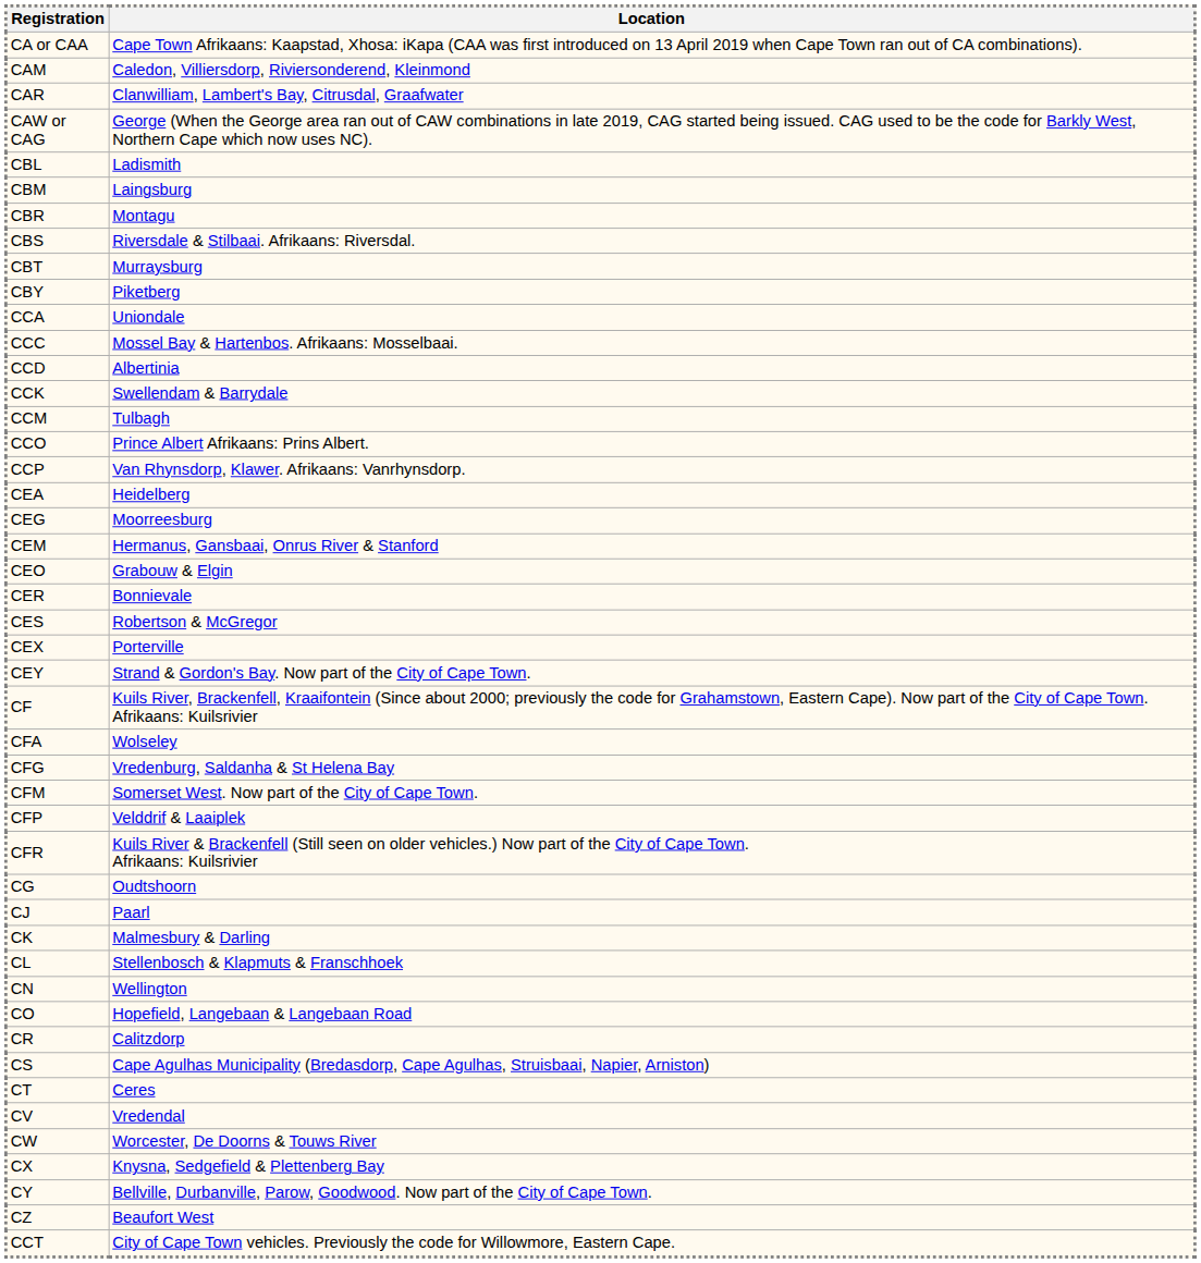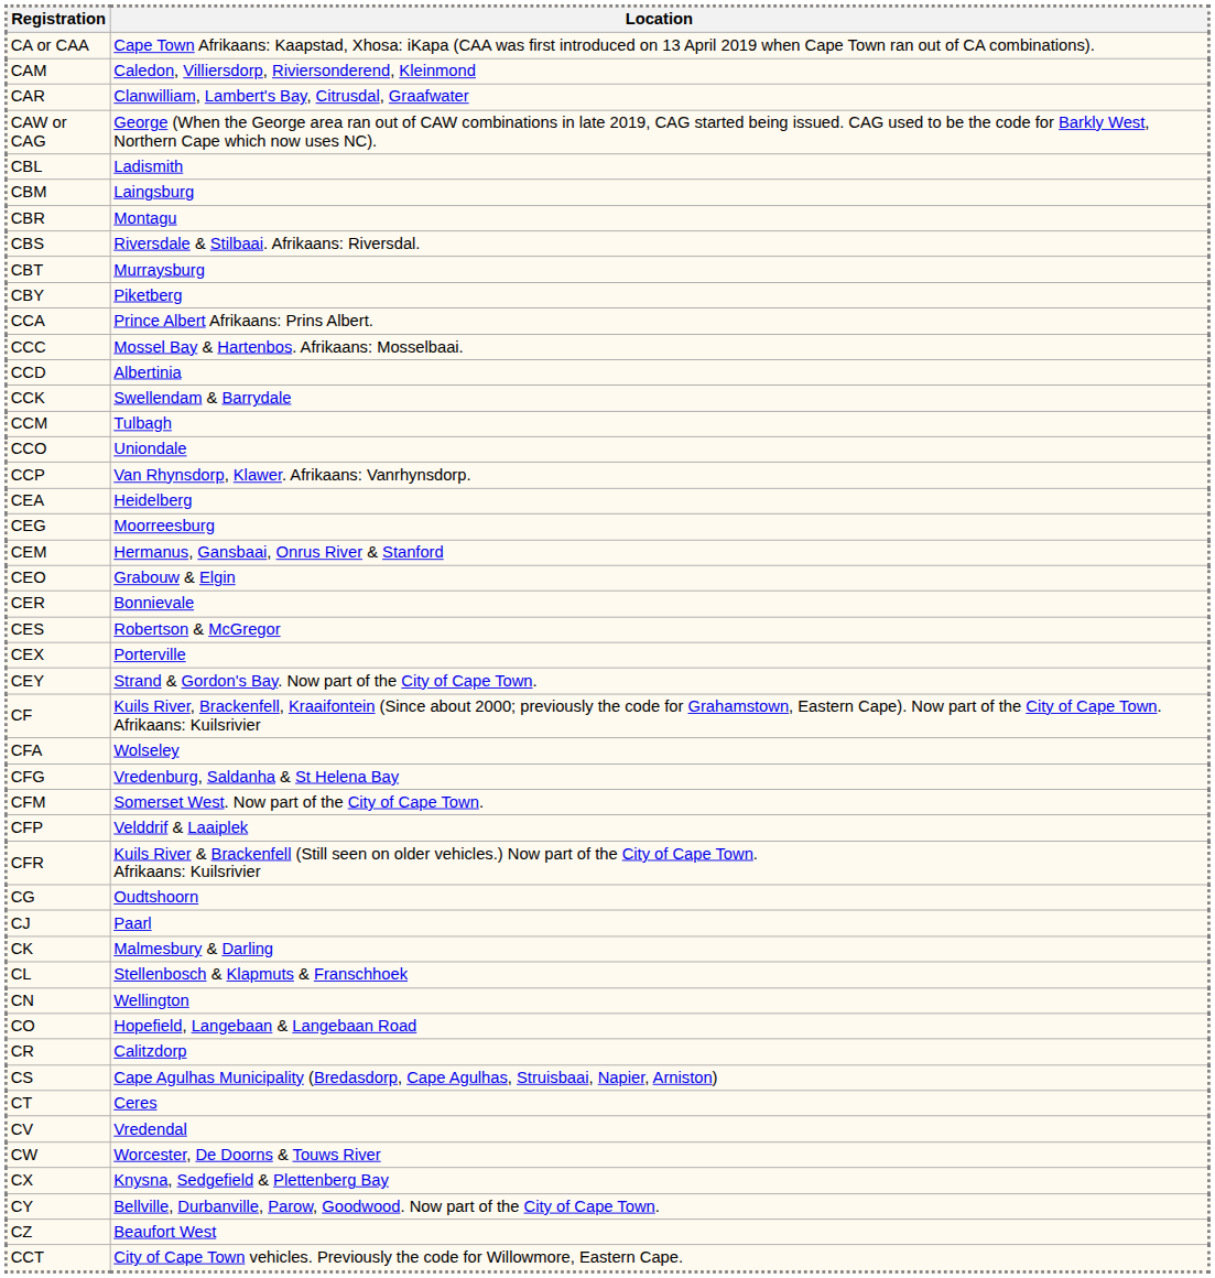CCA | Location: Uniondale -> Prince Albert Afrikaans: Prins Albert.
CCO | Location: Prince Albert Afrikaans: Prins Albert. -> Uniondale
